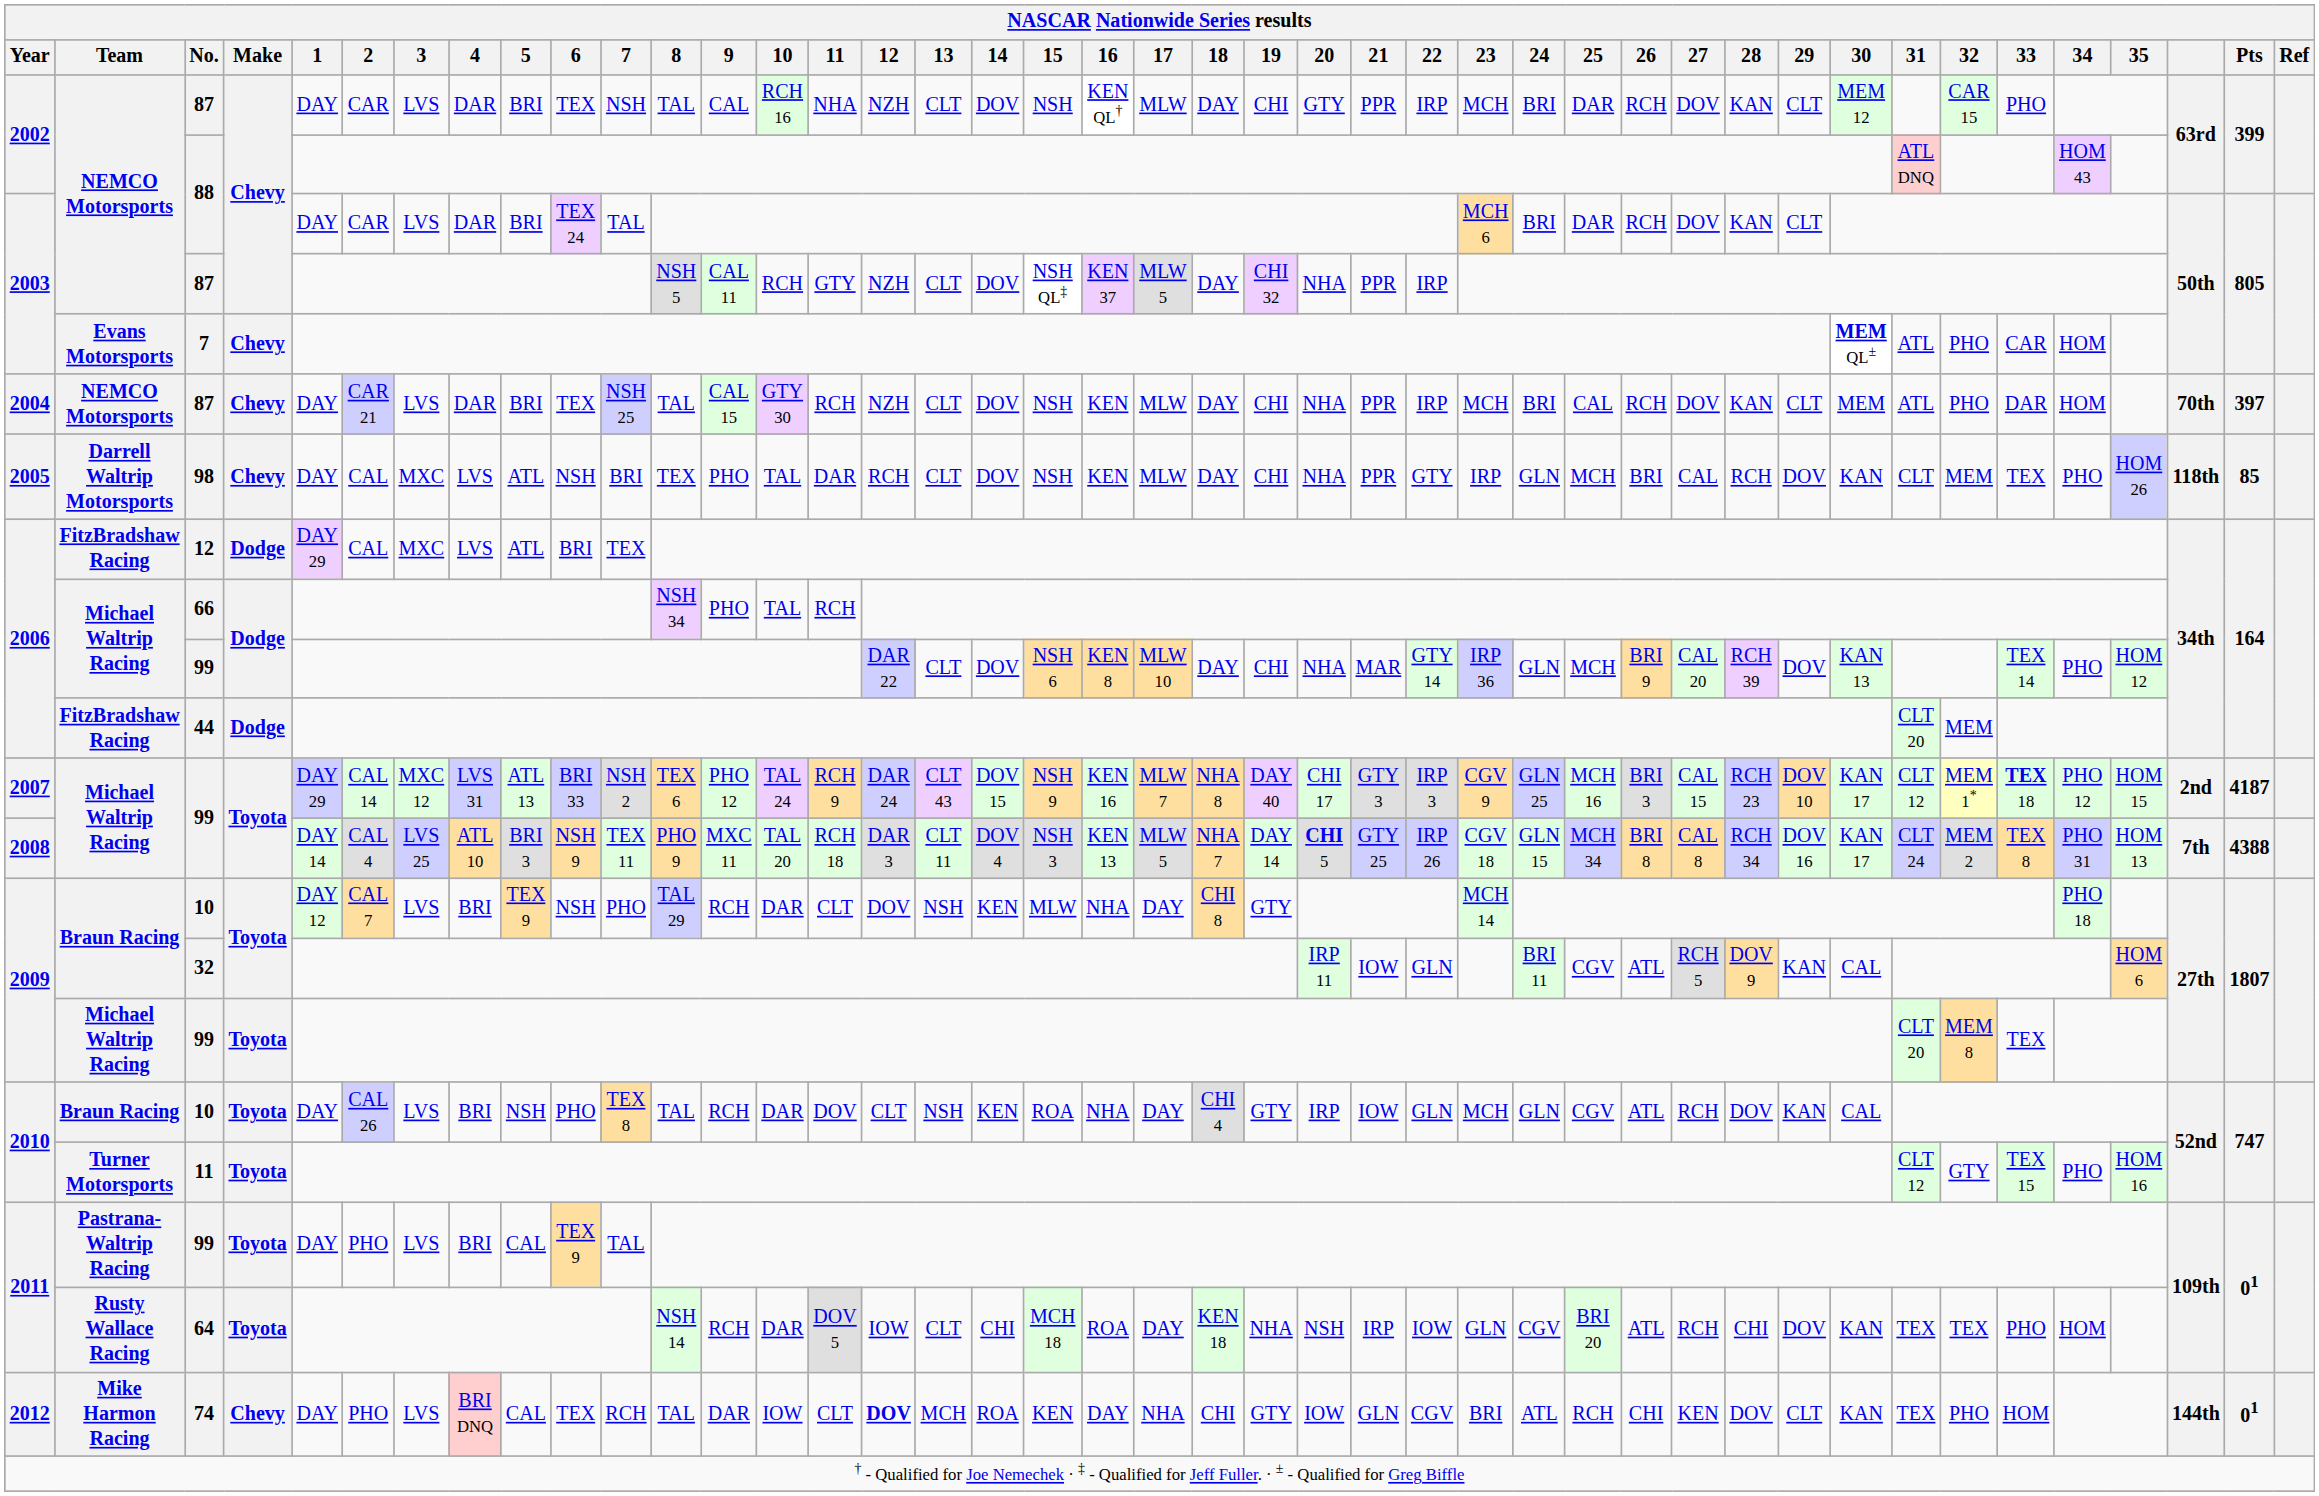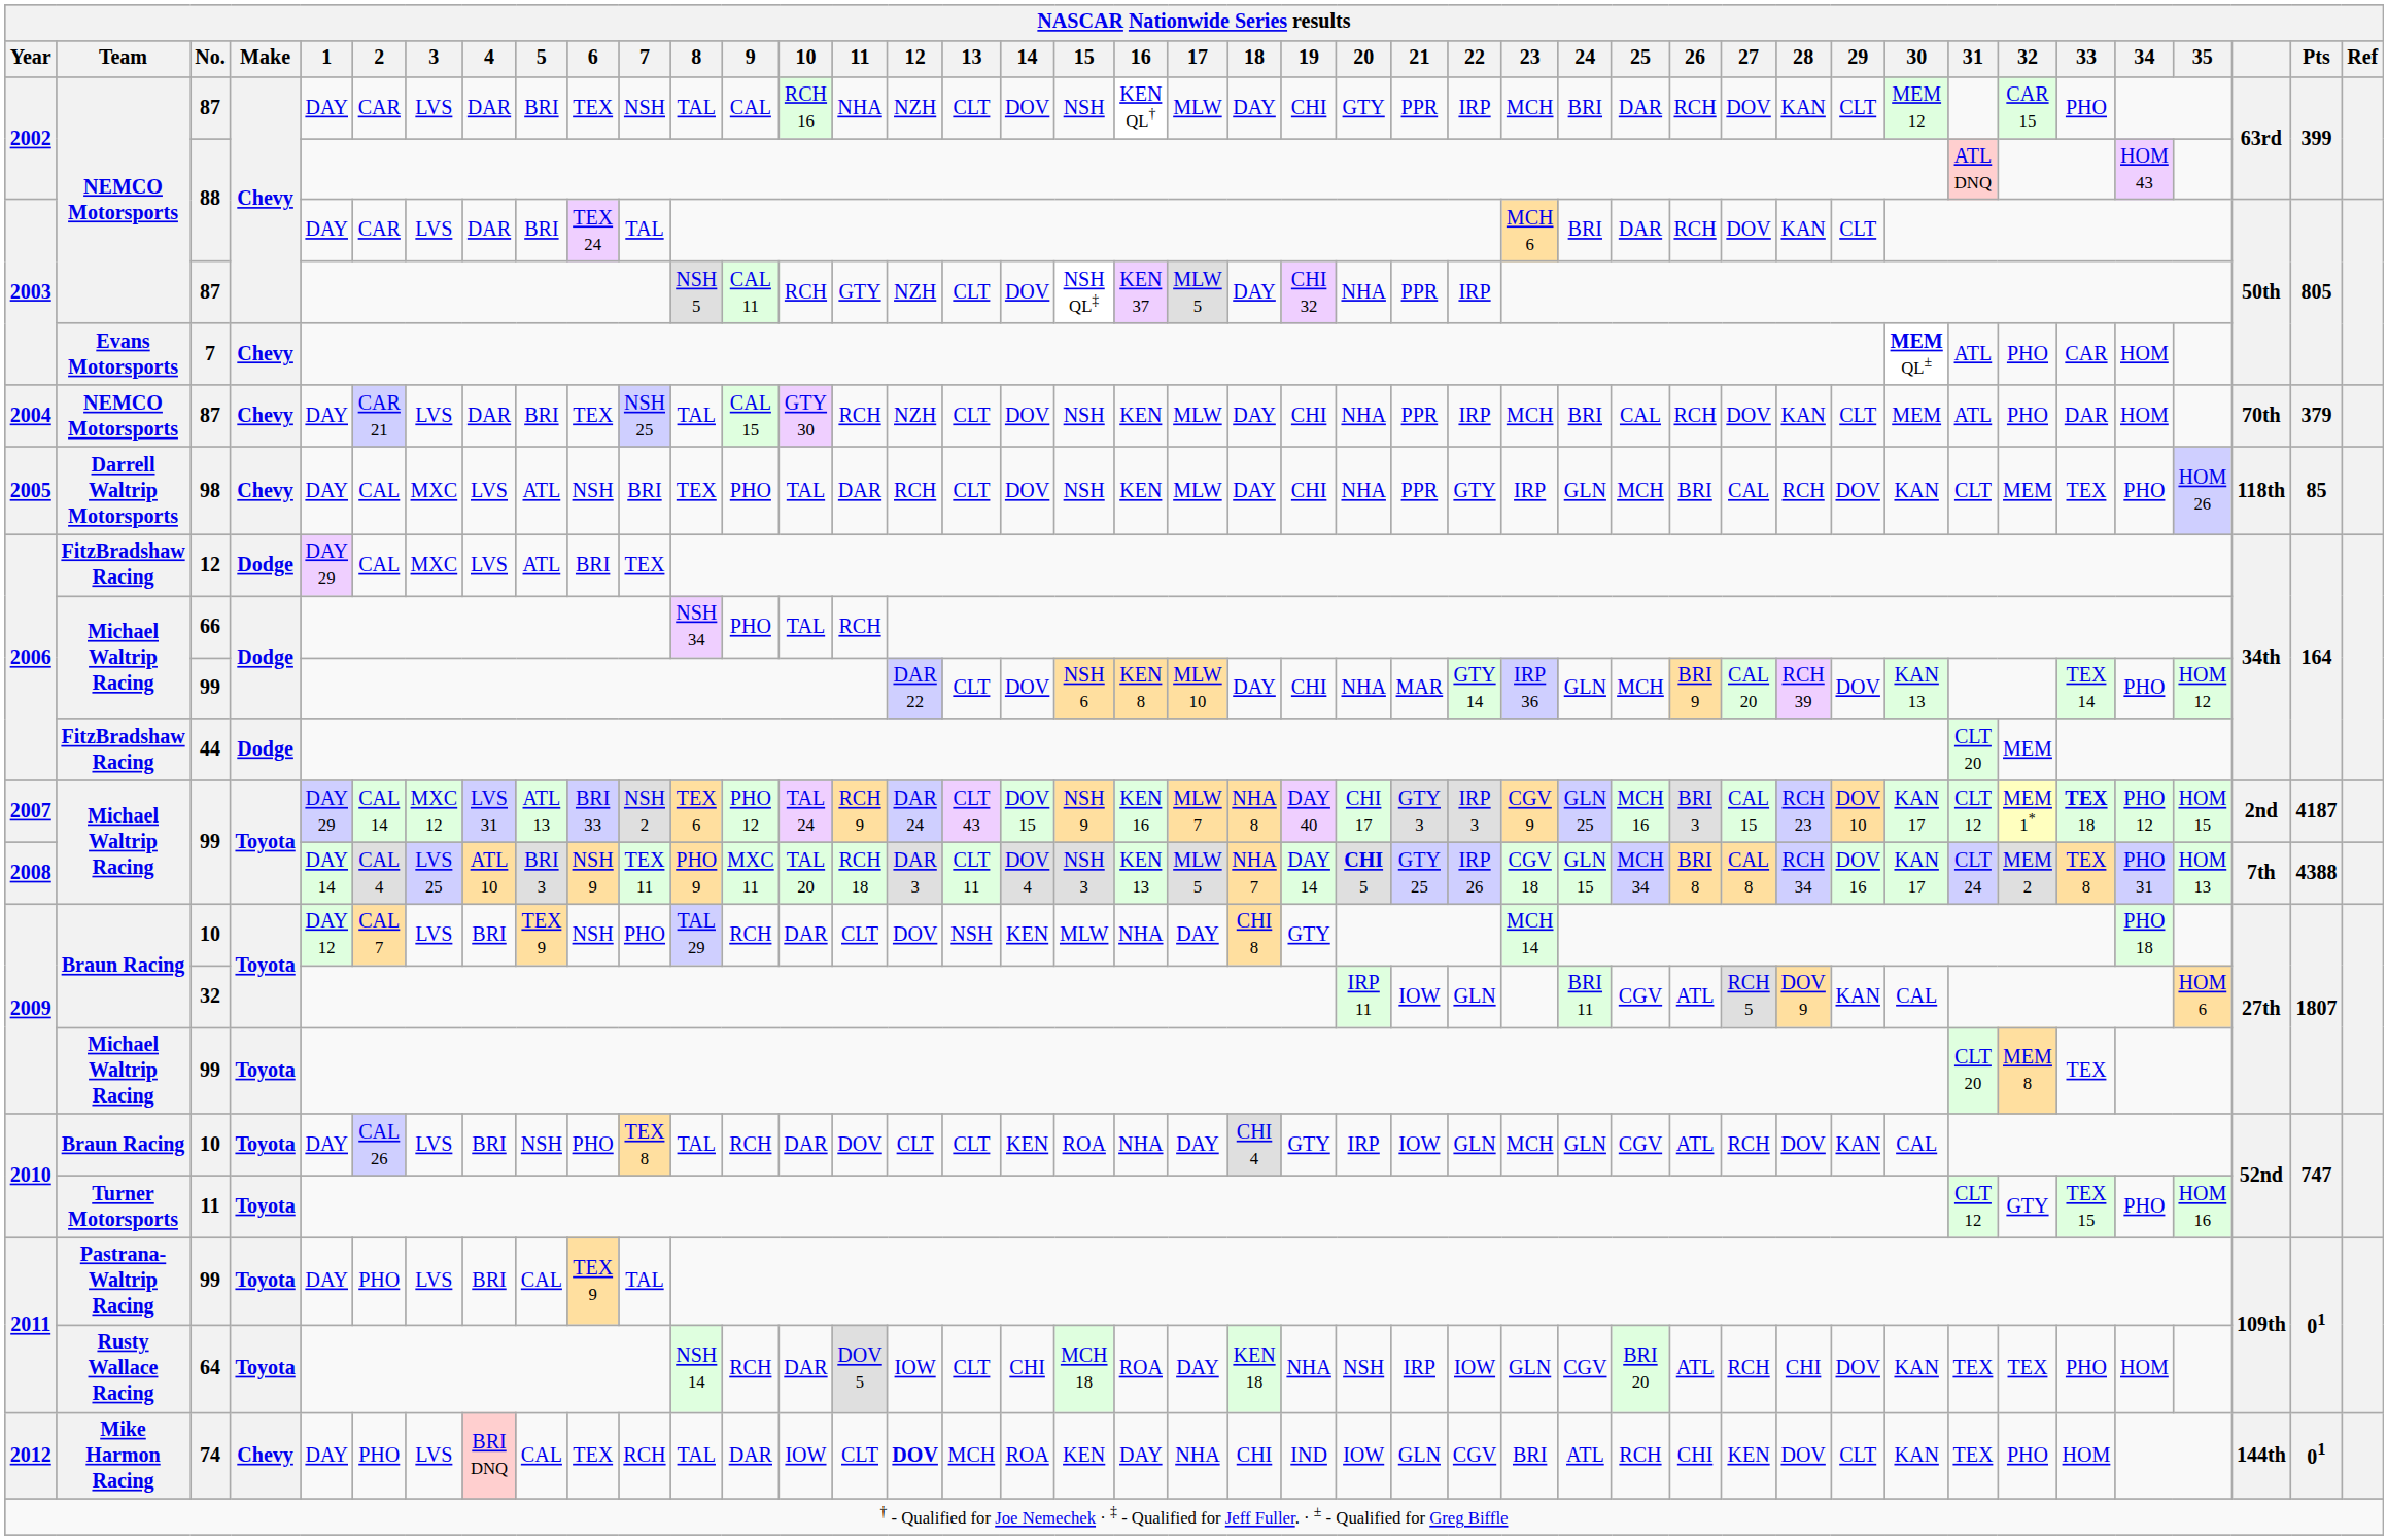2004 / 87 | Pts: 397 -> 379
2010 / 10 | 13: NSH -> CLT
74 | 19: GTY -> IND
